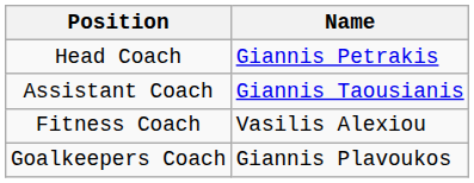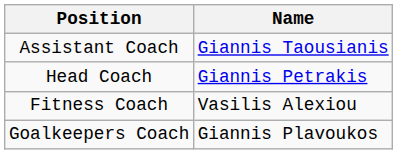rows swapped: Head Coach <-> Assistant Coach
